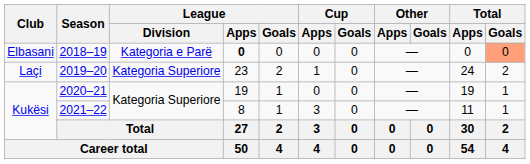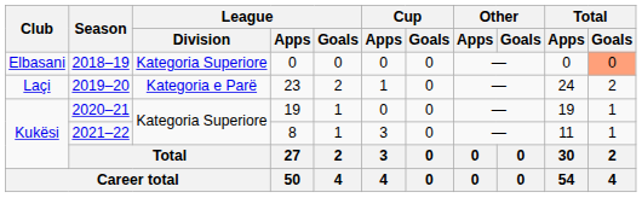2018–19 | League / Division: Kategoria e Parë -> Kategoria Superiore
2018–19 | League / Apps: bold -> normal
2019–20 | League / Division: Kategoria Superiore -> Kategoria e Parë
